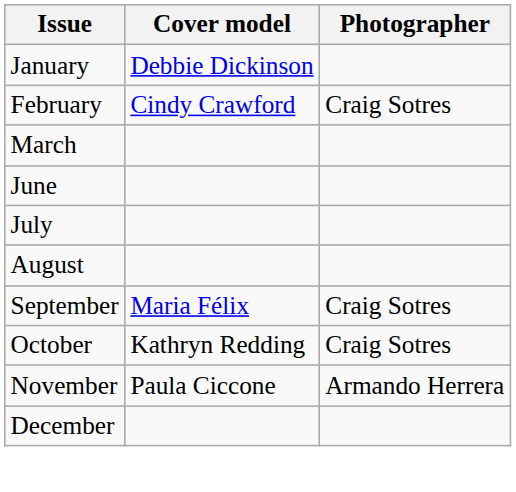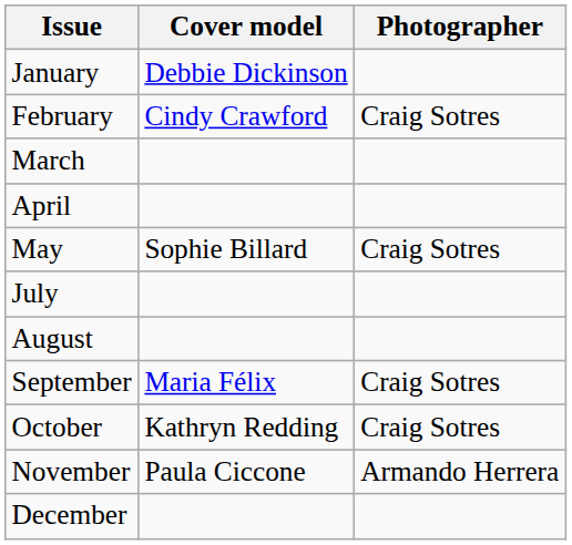+ row: April
+ row: May | Sophie Billard | Craig Sotres
- row: June
